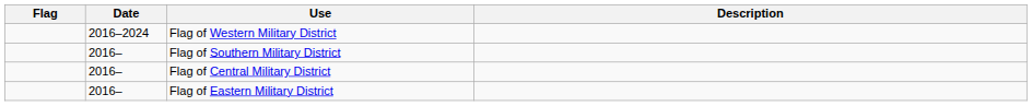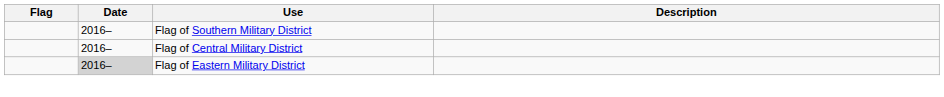- row: 2016–2024 | Flag of Western Military District
Flag of Eastern Military District | Date: no background -> lightgrey background
